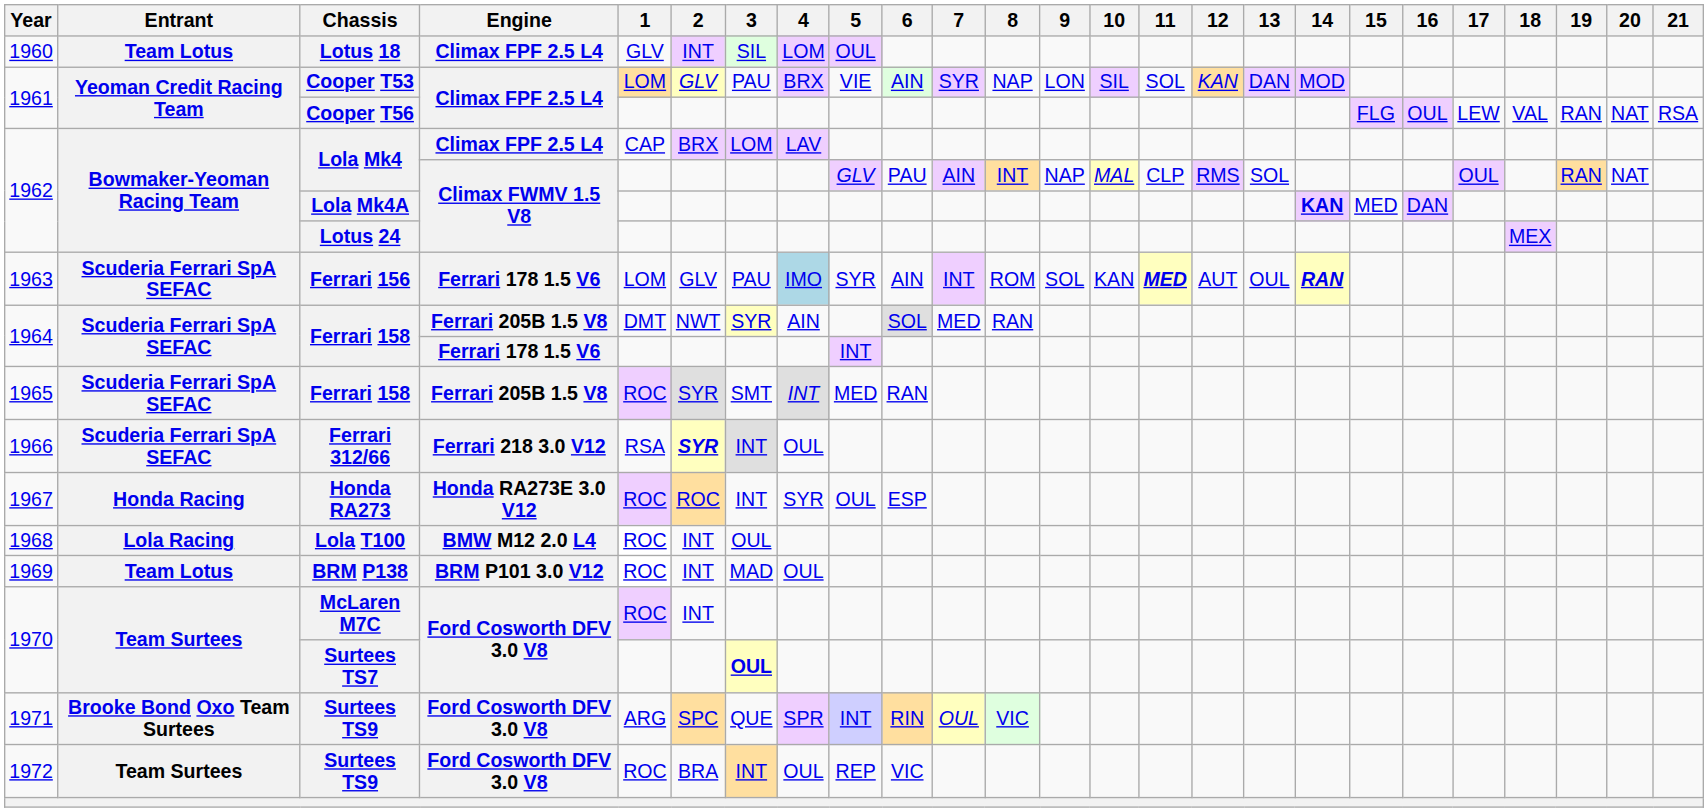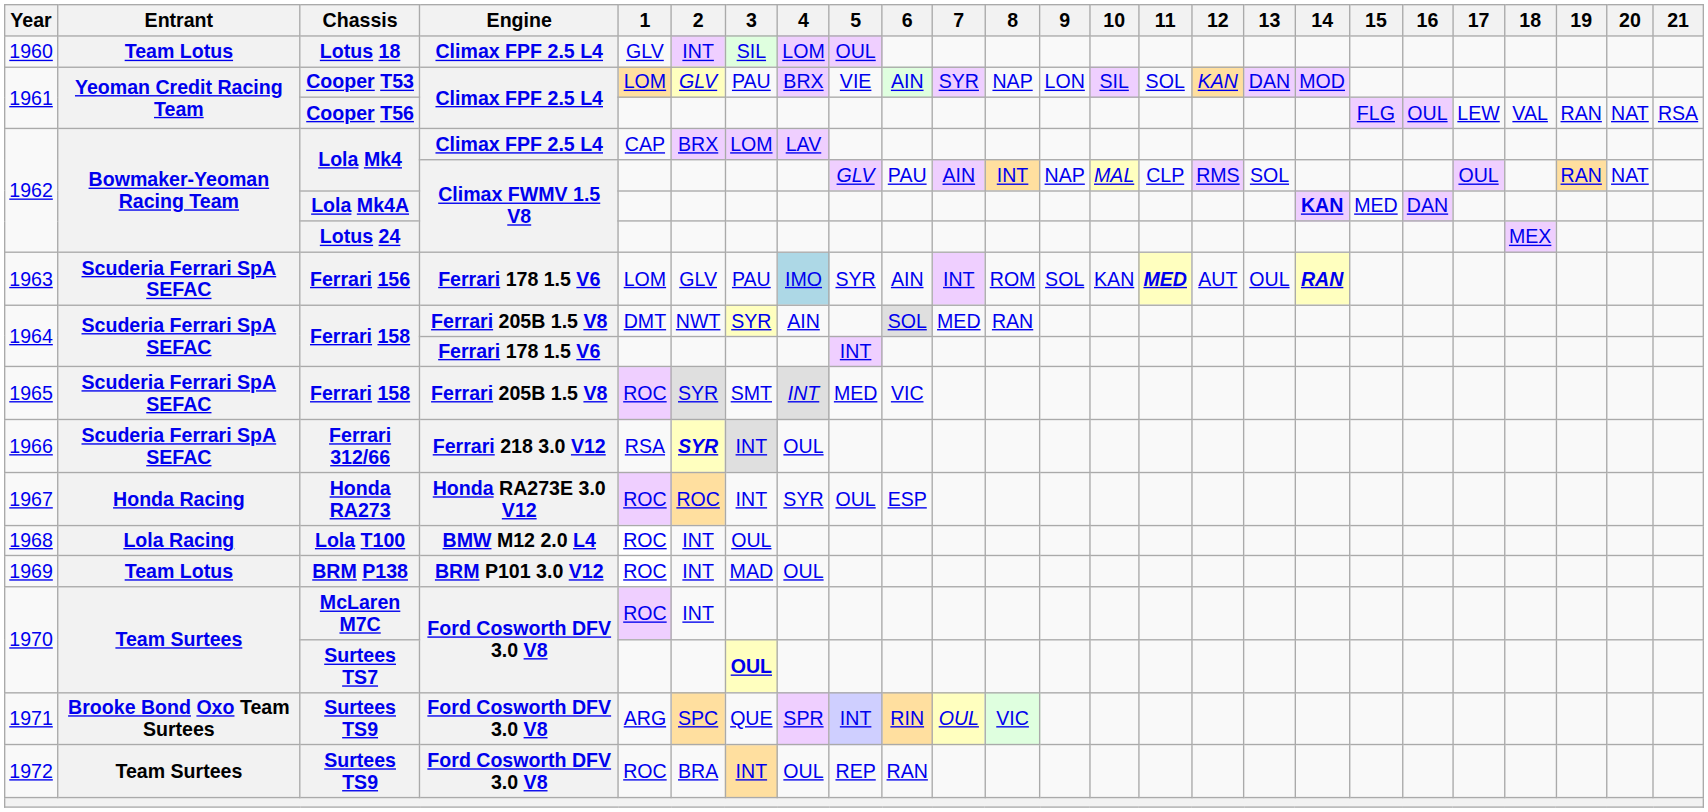1965 / Ferrari 158 | 6: RAN -> VIC
1972 / Surtees TS9 | 6: VIC -> RAN
